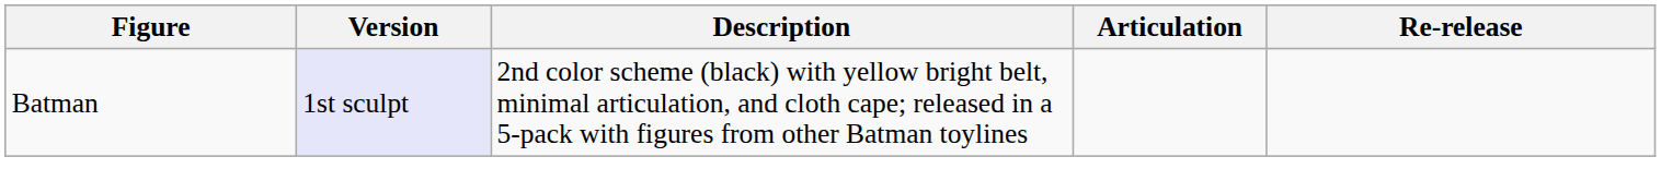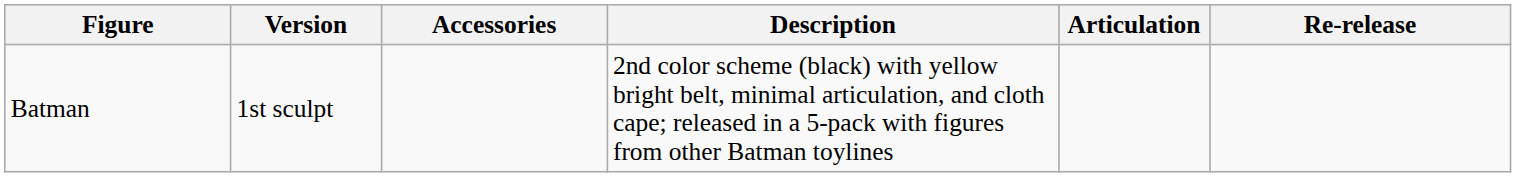+ column: Accessories
Batman | Version: lavender background -> no background
